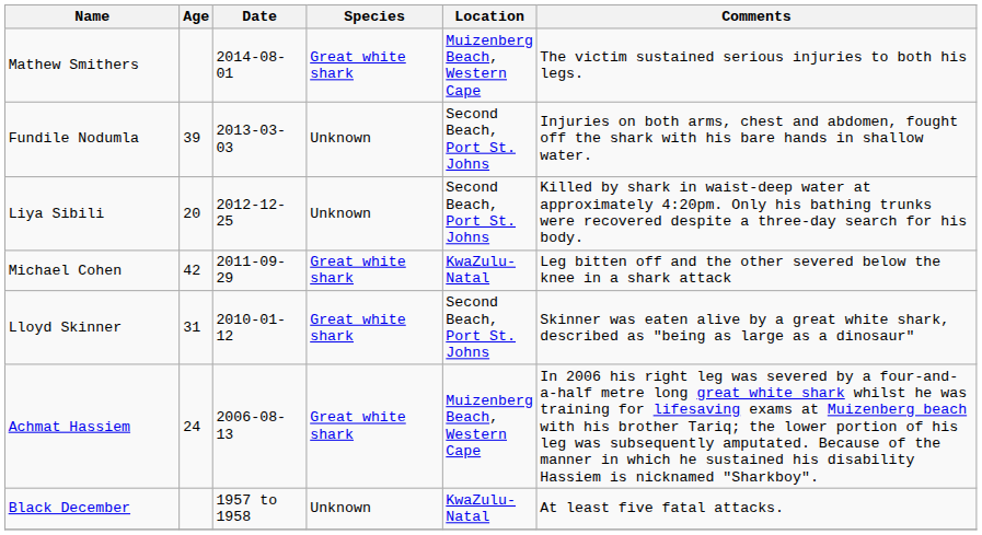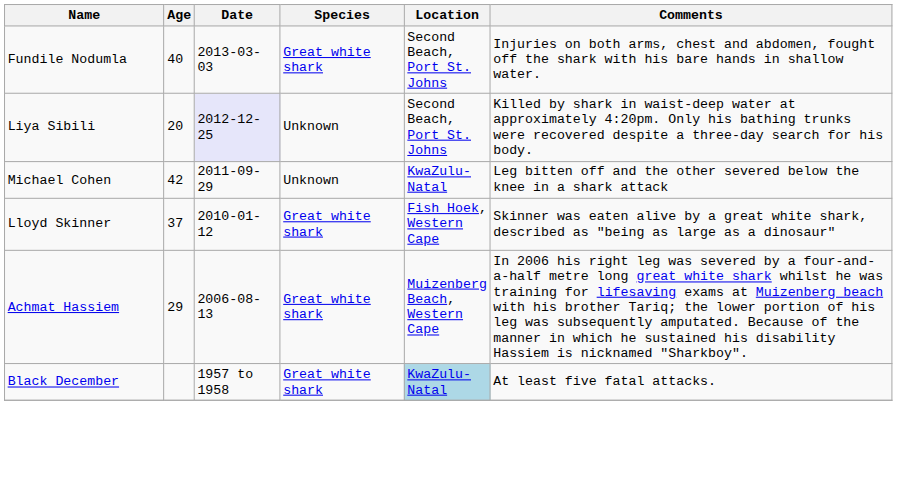- row: Mathew Smithers | 2014-08-01 | Great white shark | Muizenberg Beach, Western Cape | The victim sustained serious injuries to both his legs.
Fundile Nodumla | Age: 39 -> 40
Fundile Nodumla | Species: Unknown -> Great white shark
Liya Sibili | Date: no background -> lavender background
Michael Cohen | Species: Great white shark -> Unknown
Lloyd Skinner | Age: 31 -> 37
Lloyd Skinner | Location: Second Beach, Port St. Johns -> Fish Hoek, Western Cape
Achmat Hassiem | Age: 24 -> 29
Black December | Species: Unknown -> Great white shark
Black December | Location: no background -> lightblue background
